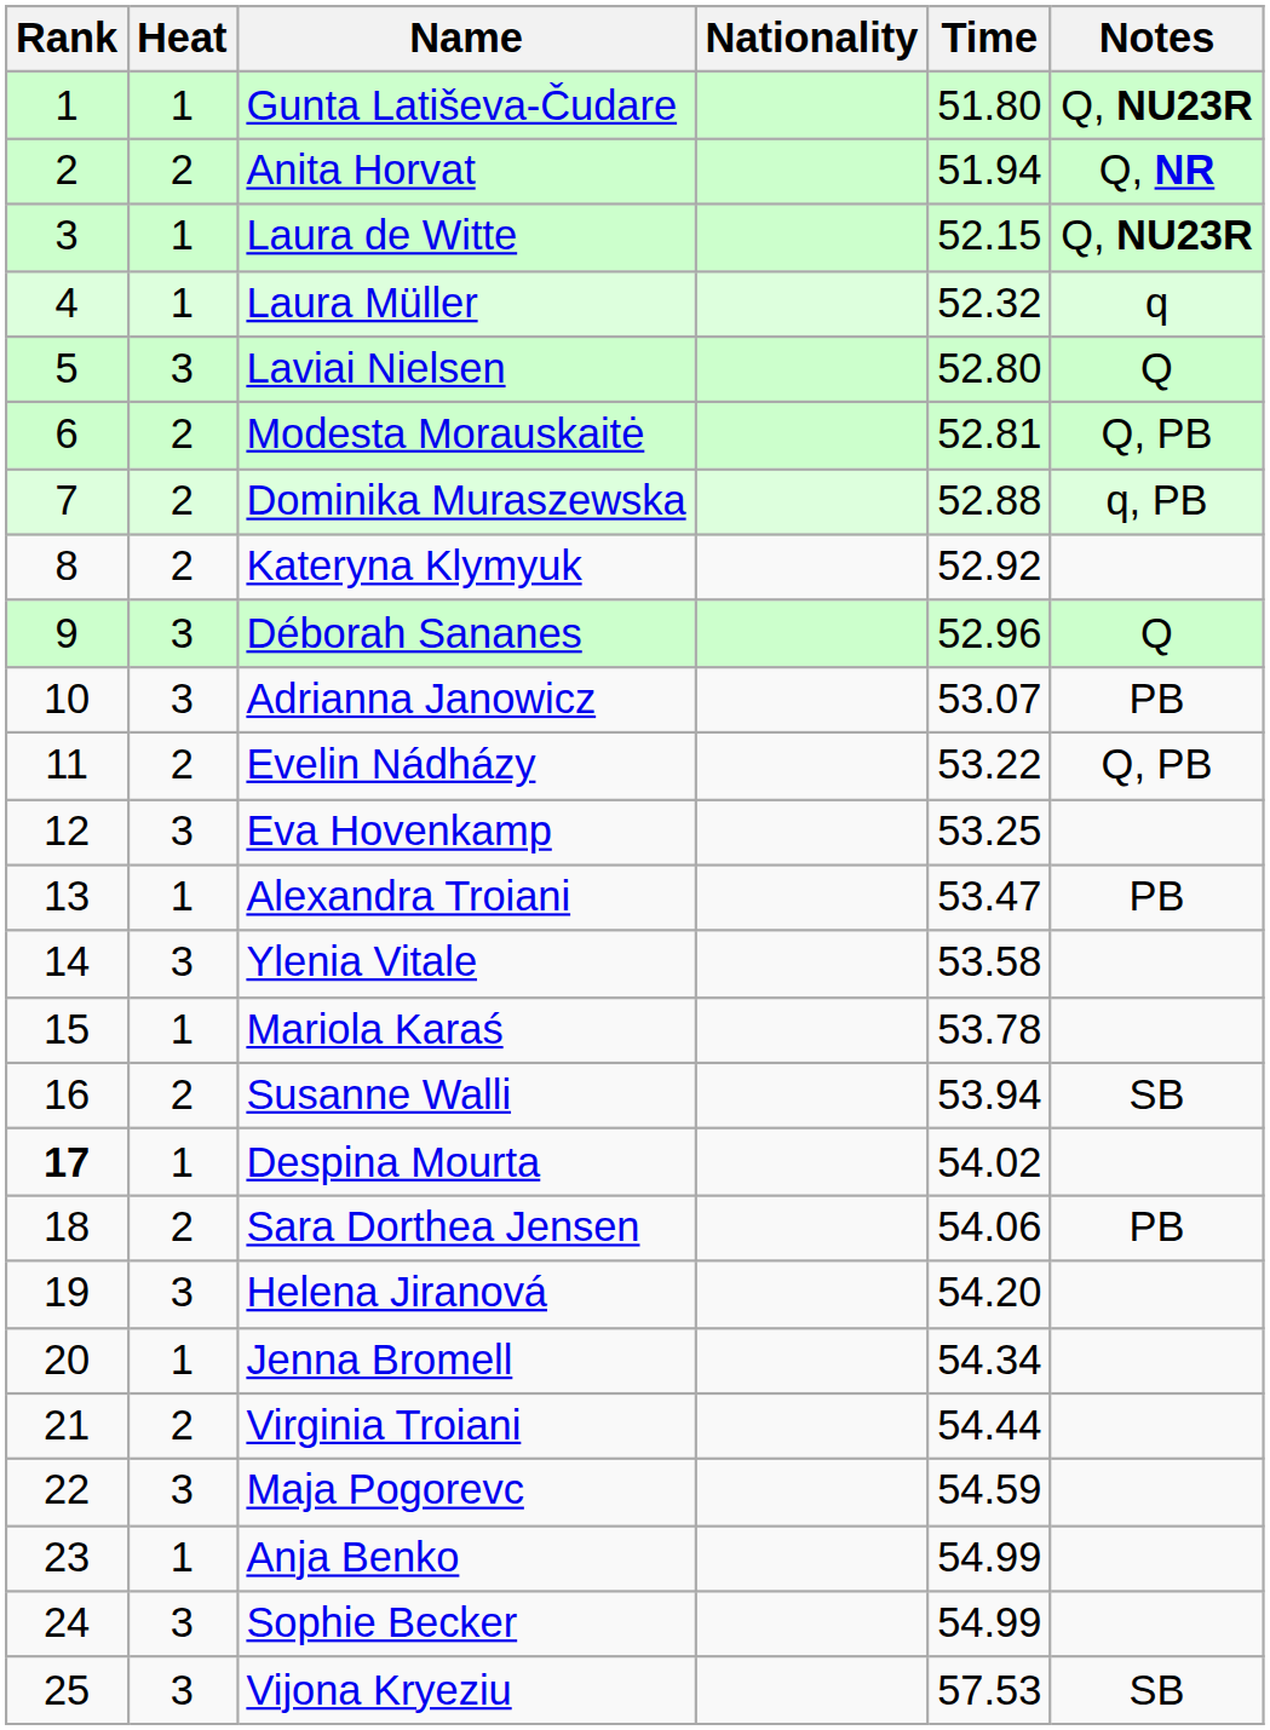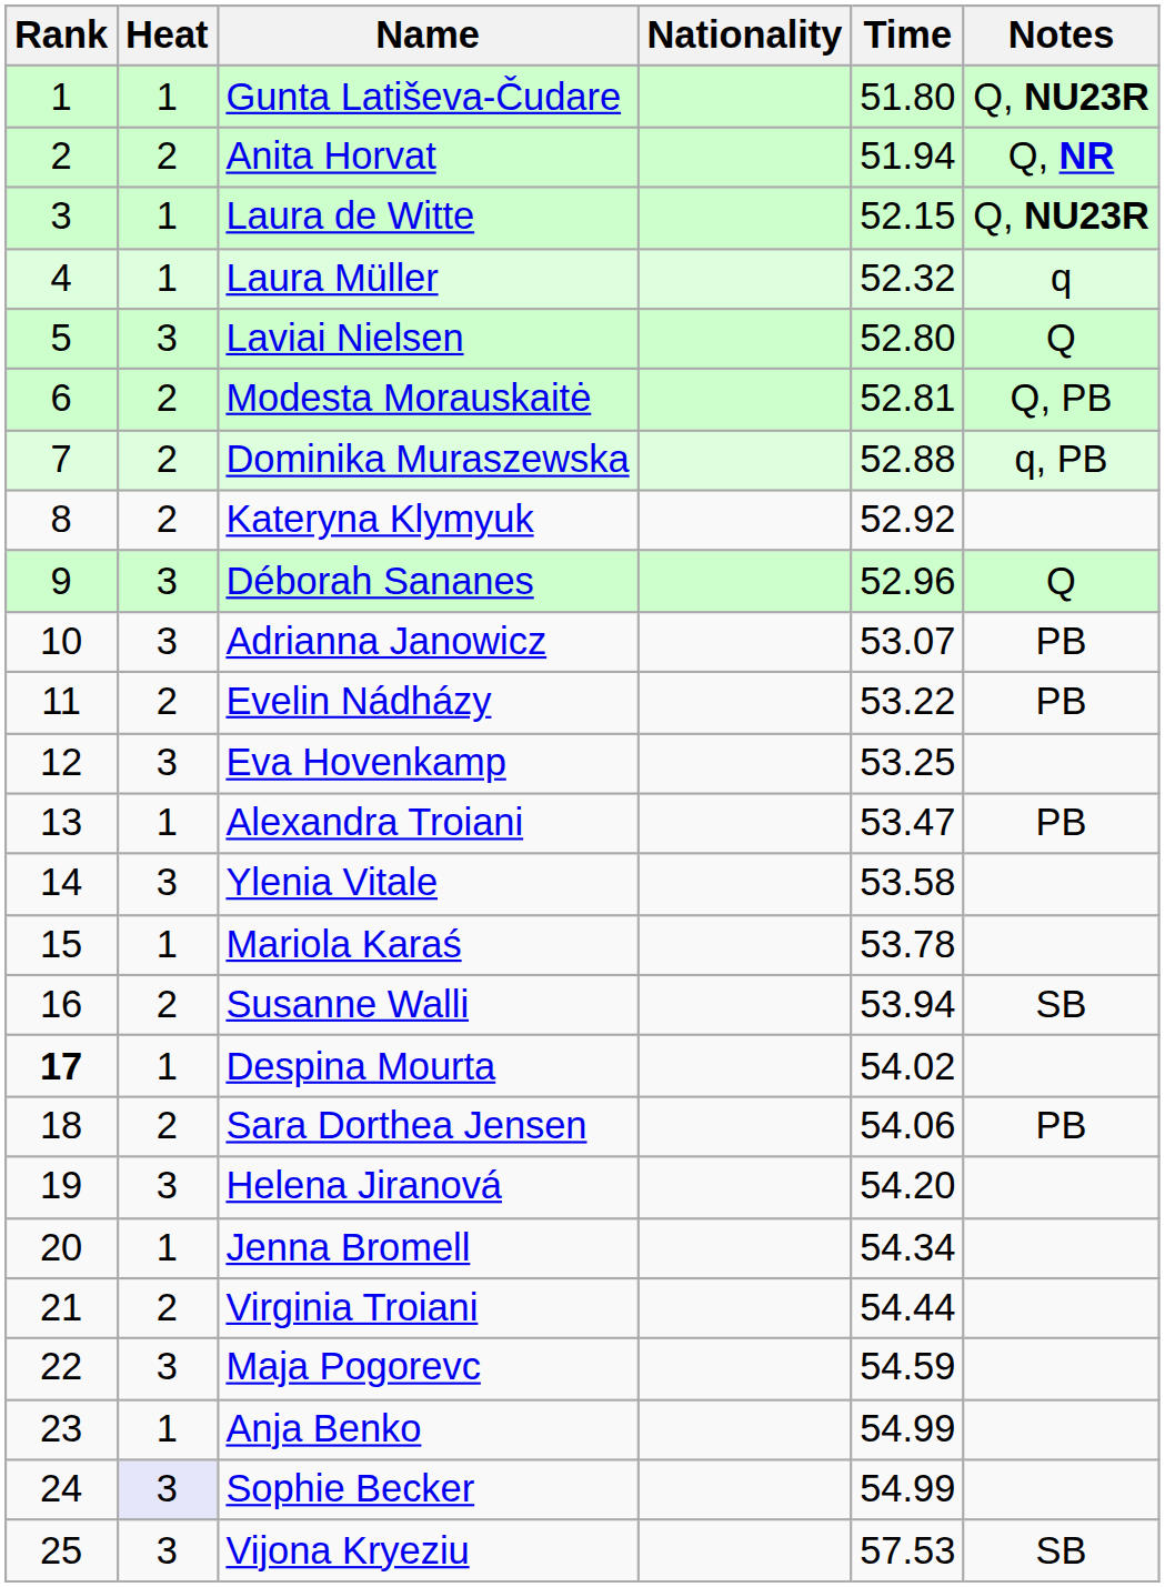Evelin Nádházy | Notes: Q, PB -> PB
Sophie Becker | Heat: no background -> lavender background
